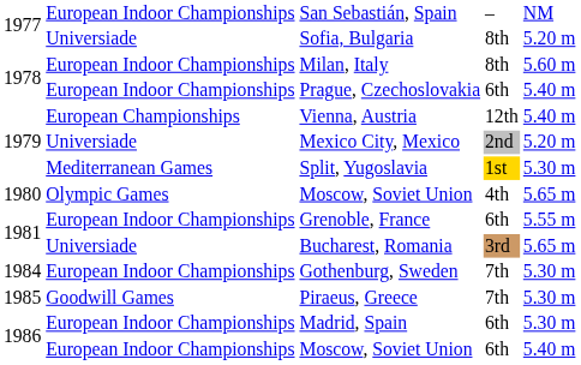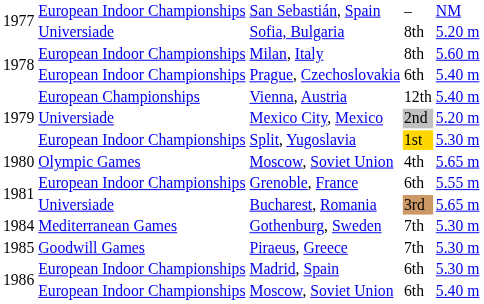Split, Yugoslavia | column 2: Mediterranean Games -> European Indoor Championships
Gothenburg, Sweden | column 2: European Indoor Championships -> Mediterranean Games
